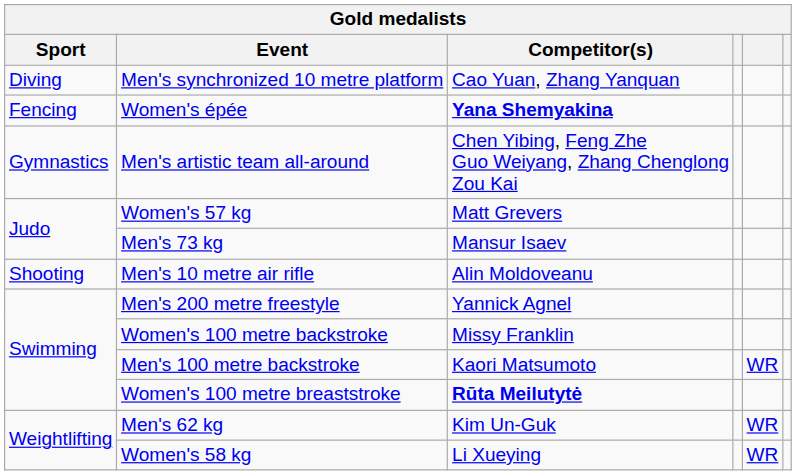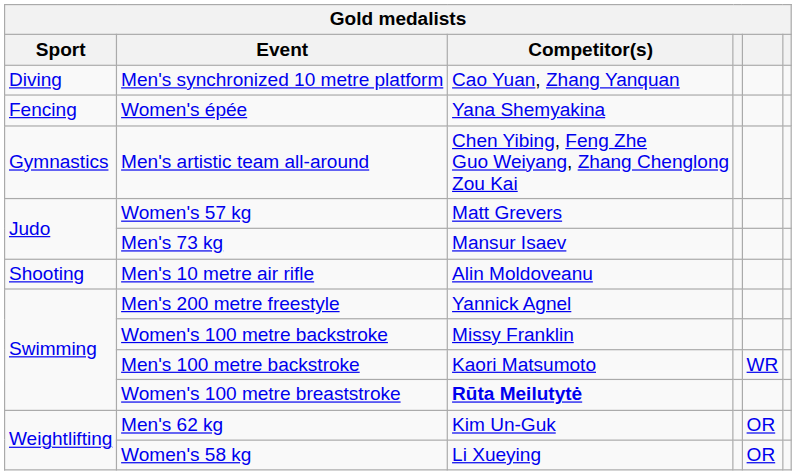Women's épée | Competitor(s): bold -> normal
Men's 62 kg | column 5: WR -> OR
Women's 58 kg | column 5: WR -> OR
